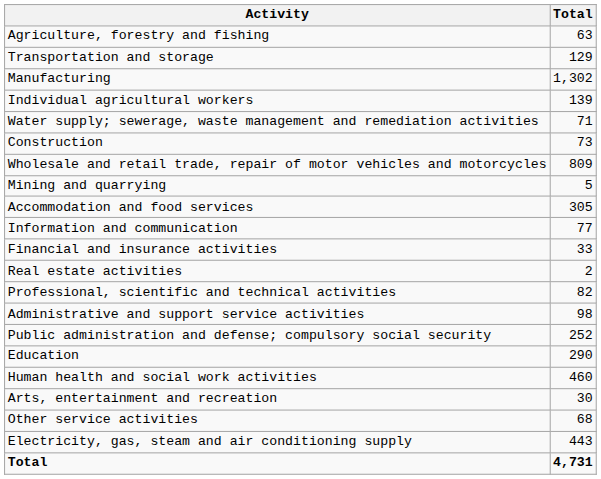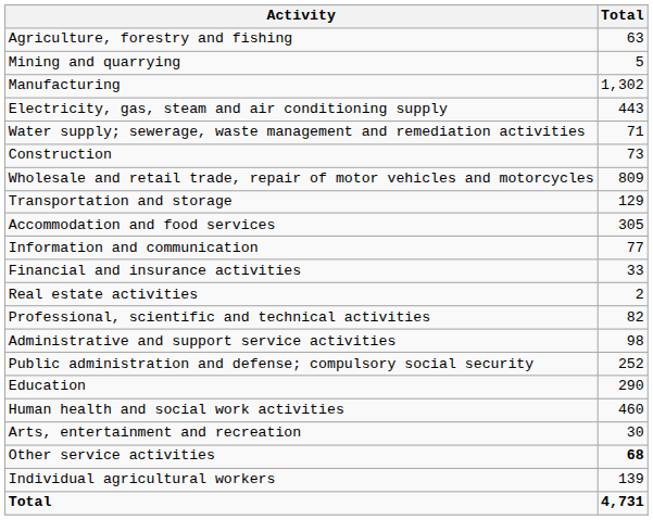rows swapped: Mining and quarrying <-> Transportation and storage
rows swapped: Electricity, gas, steam and air conditioning supply <-> Individual agricultural workers
Other service activities | Total: normal -> bold
